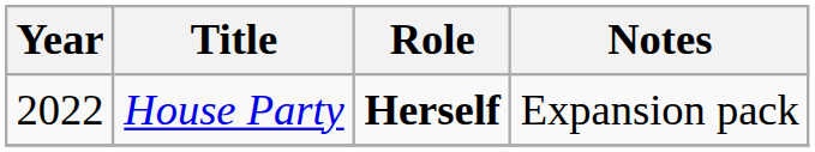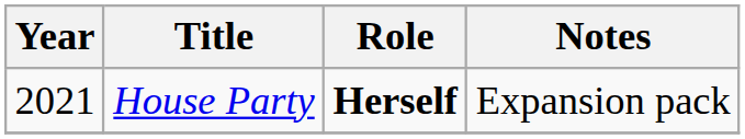House Party | Year: 2022 -> 2021
